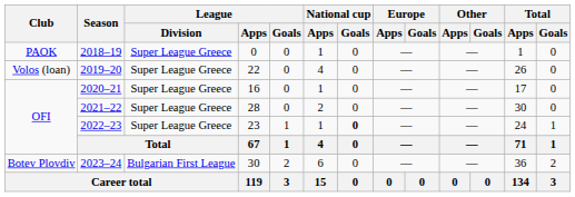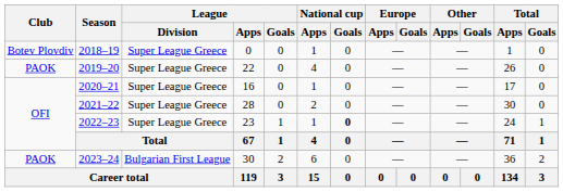2018–19 | Club: PAOK -> Botev Plovdiv
2019–20 | Club: Volos (loan) -> PAOK
2023–24 | Club: Botev Plovdiv -> PAOK
